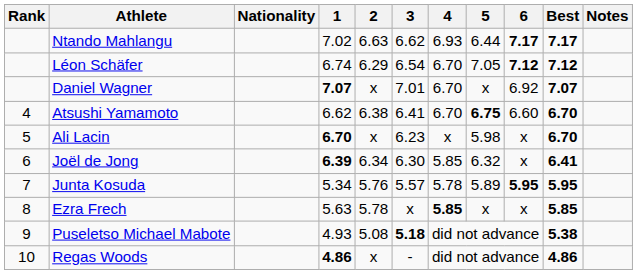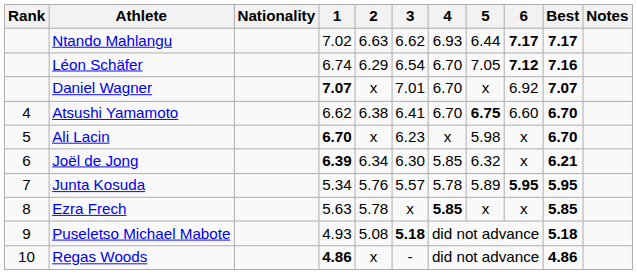Léon Schäfer | Best: 7.12 -> 7.16
Joël de Jong | Best: 6.41 -> 6.21
Puseletso Michael Mabote | Best: 5.38 -> 5.18
